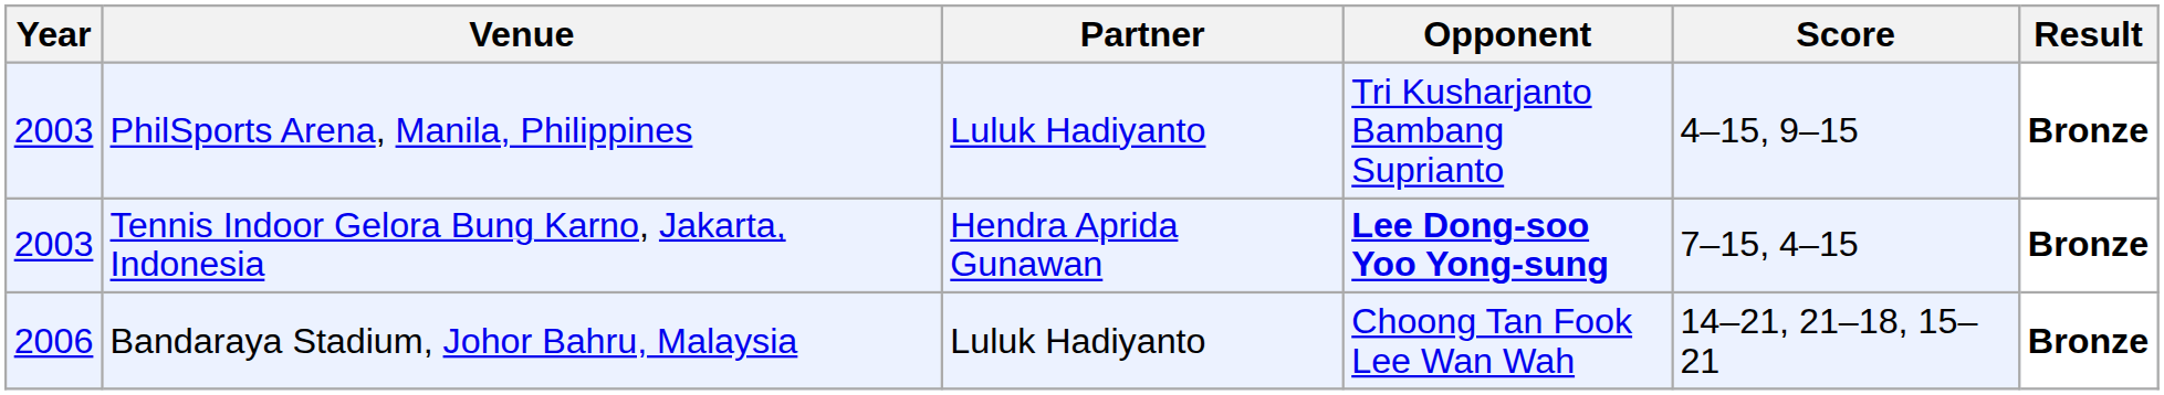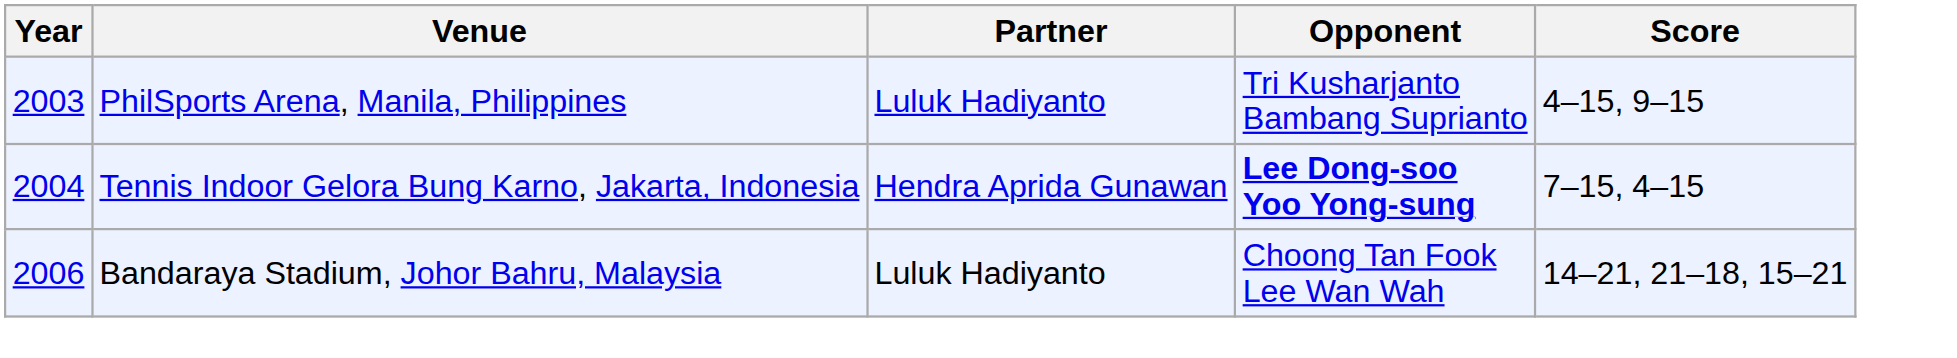- column: Result | Bronze | Bronze | Bronze
Tennis Indoor Gelora Bung Karno, Jakarta, Indonesia | Year: 2003 -> 2004
